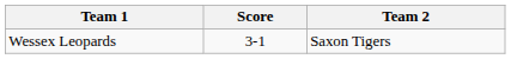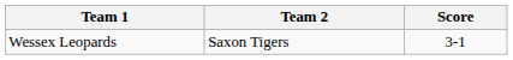columns swapped: Team 2 <-> Score
